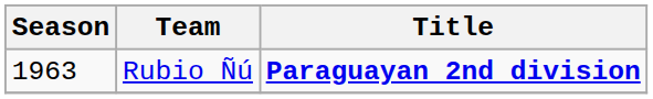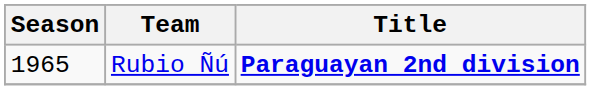Rubio Ñú | Season: 1963 -> 1965
